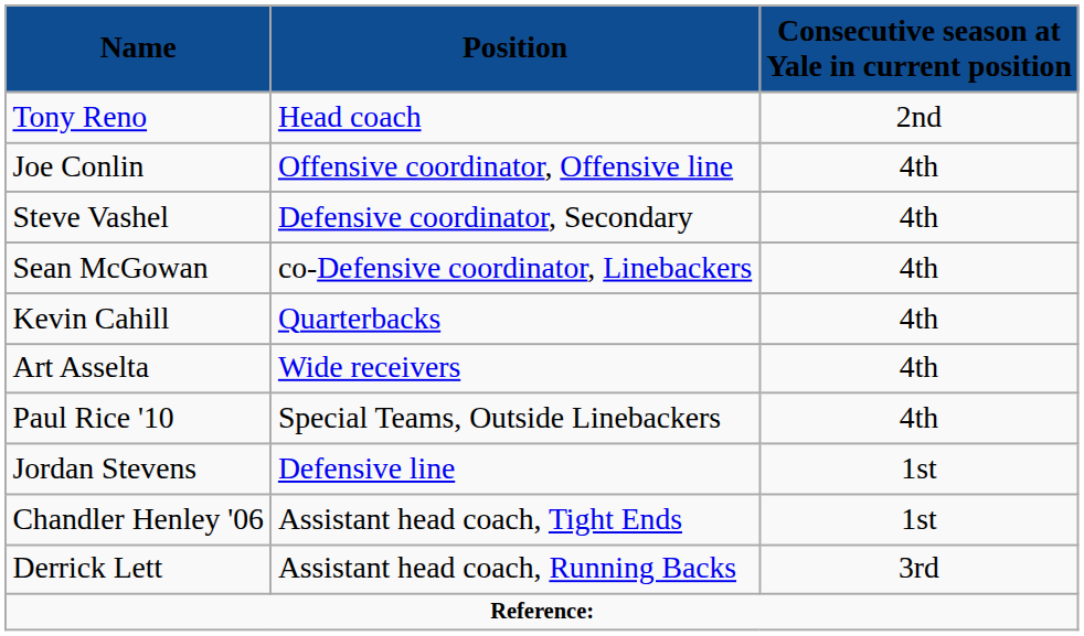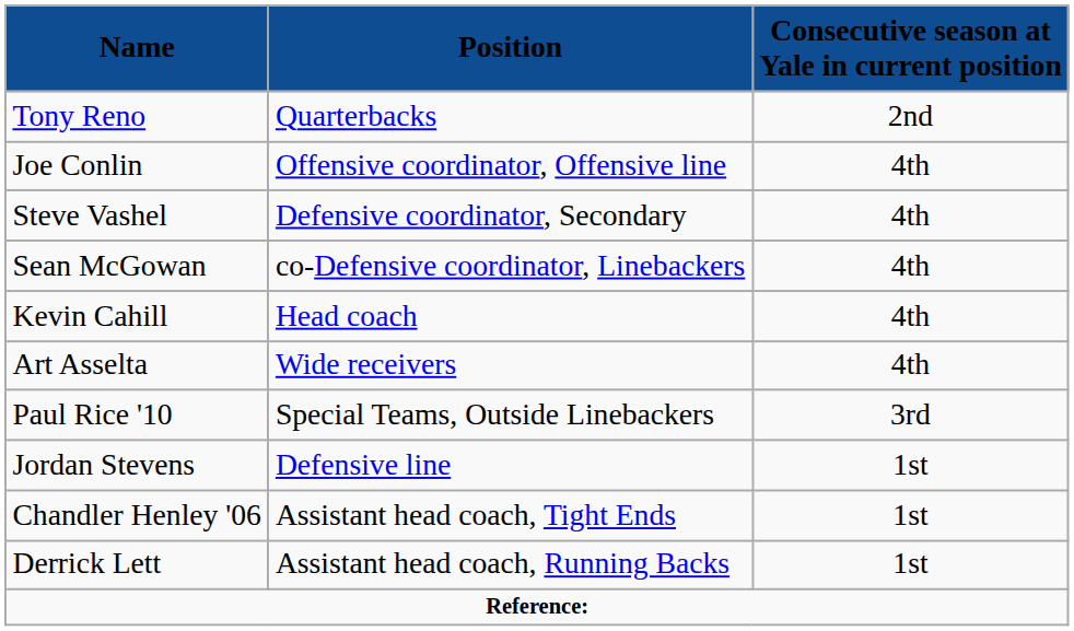Tony Reno | Position: Head coach -> Quarterbacks
Kevin Cahill | Position: Quarterbacks -> Head coach
Paul Rice '10 | Consecutive season at Yale in current position: 4th -> 3rd
Derrick Lett | Consecutive season at Yale in current position: 3rd -> 1st
